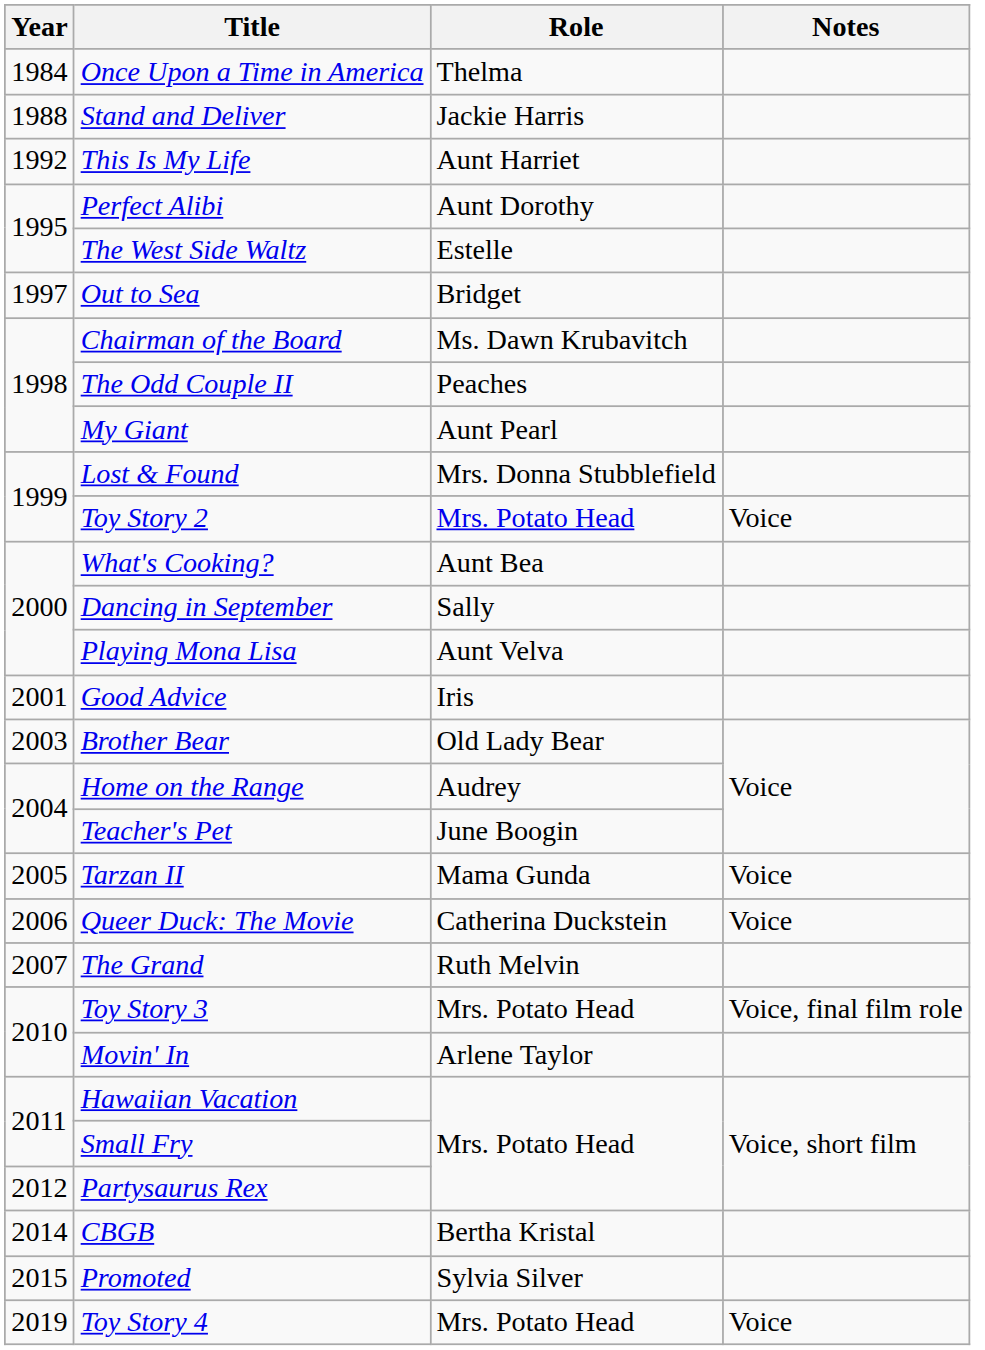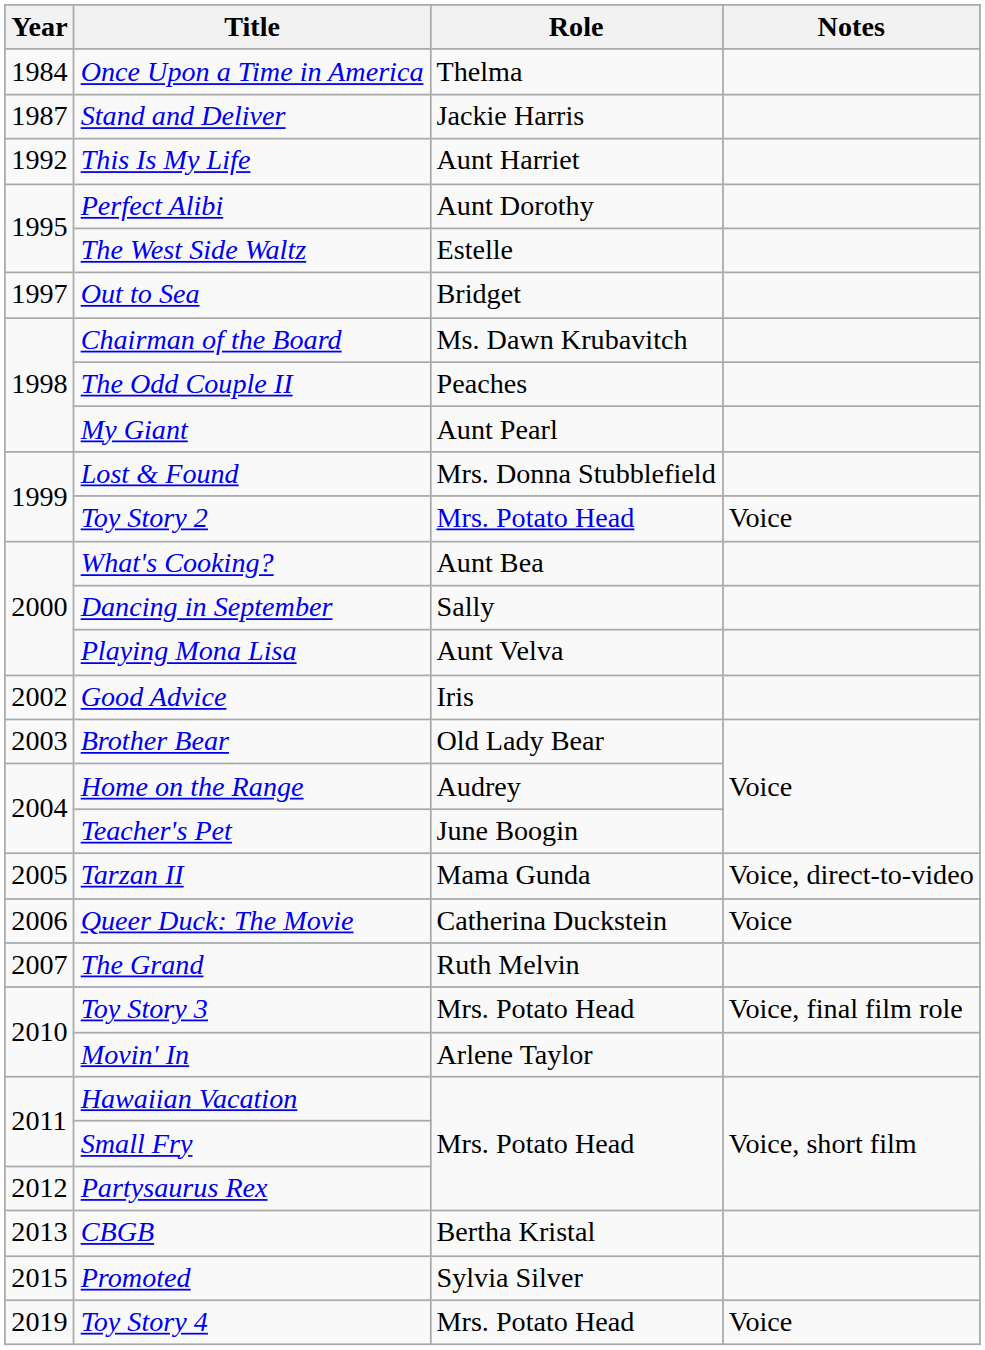Stand and Deliver | Year: 1988 -> 1987
Good Advice | Year: 2001 -> 2002
Tarzan II | Notes: Voice -> Voice, direct-to-video
CBGB | Year: 2014 -> 2013
